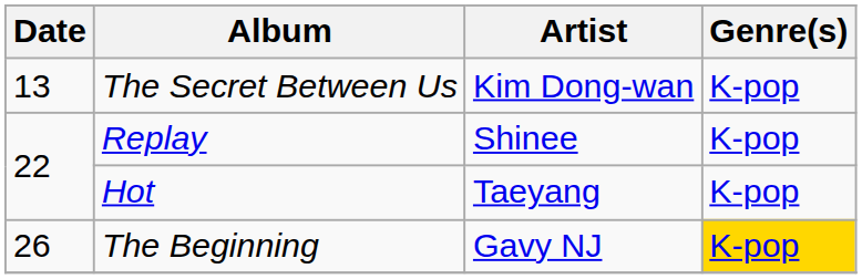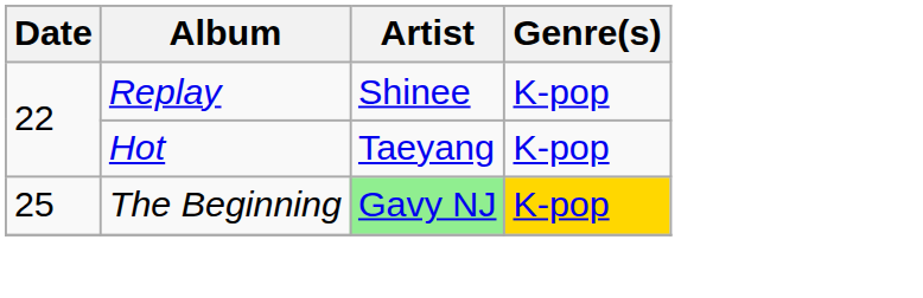- row: 13 | The Secret Between Us | Kim Dong-wan | K-pop
The Beginning | Date: 26 -> 25
The Beginning | Artist: no background -> lightgreen background
